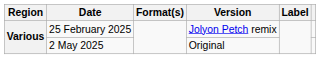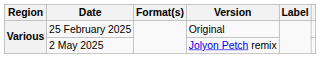25 February 2025 | Version: Jolyon Petch remix -> Original
2 May 2025 | Version: Original -> Jolyon Petch remix
